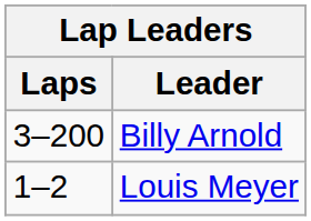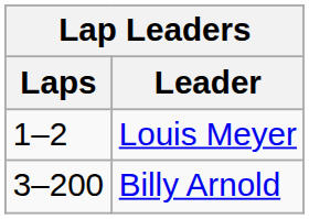rows swapped: Louis Meyer <-> Billy Arnold
